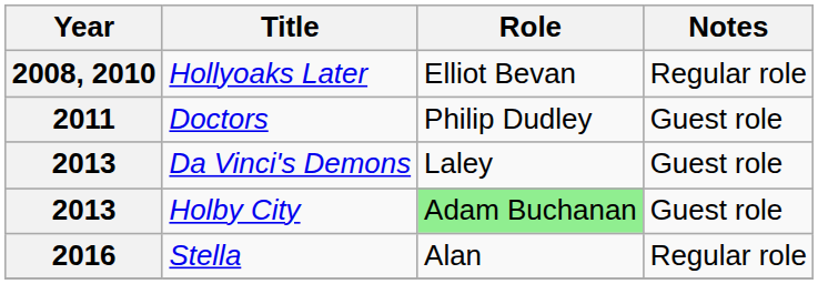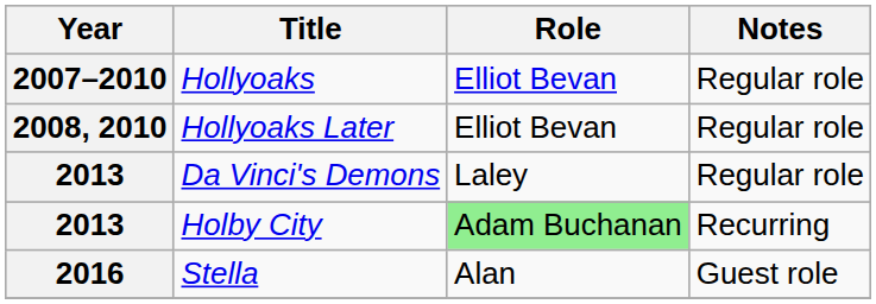+ row: 2007–2010 | Hollyoaks | Elliot Bevan | Regular role
- row: 2011 | Doctors | Philip Dudley | Guest role
Da Vinci's Demons | Notes: Guest role -> Regular role
Holby City | Notes: Guest role -> Recurring
Stella | Notes: Regular role -> Guest role
